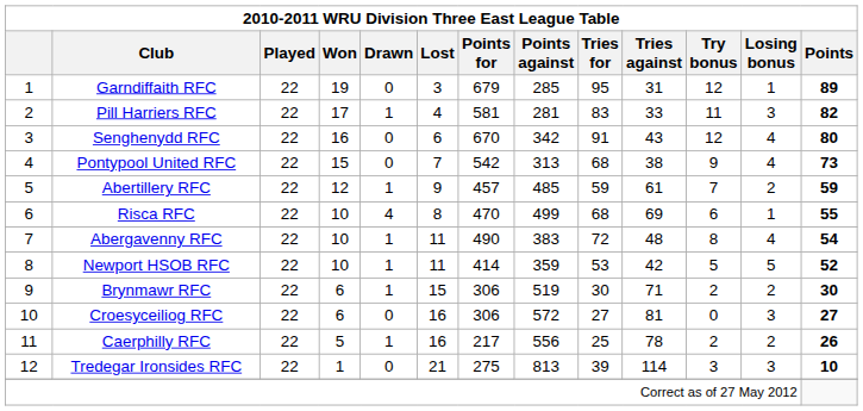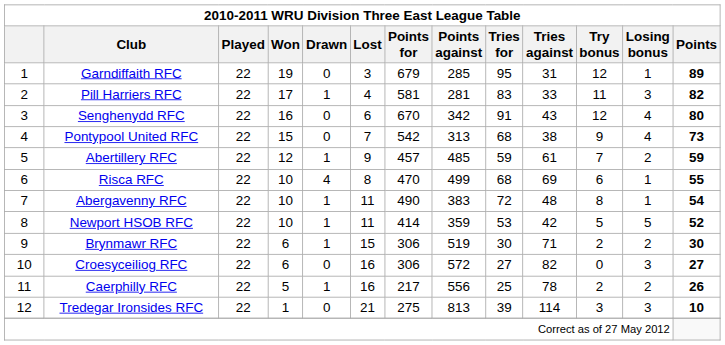Abergavenny RFC | Losing bonus: 4 -> 1
Croesyceiliog RFC | Tries against: 81 -> 82
